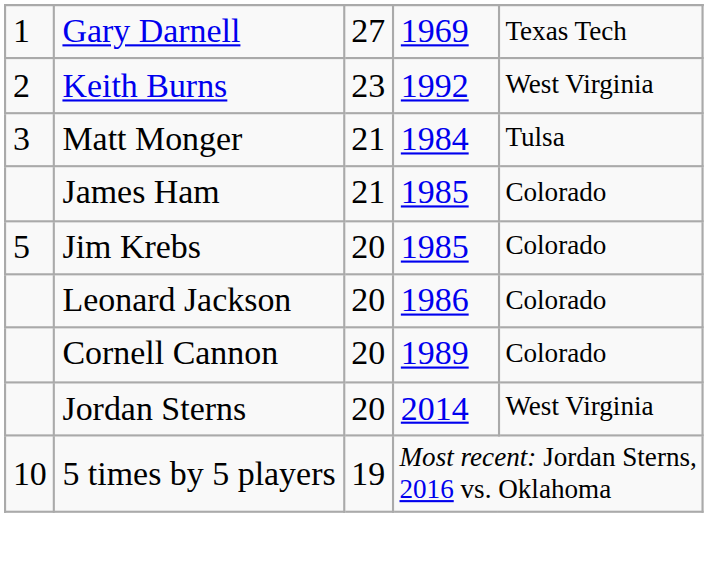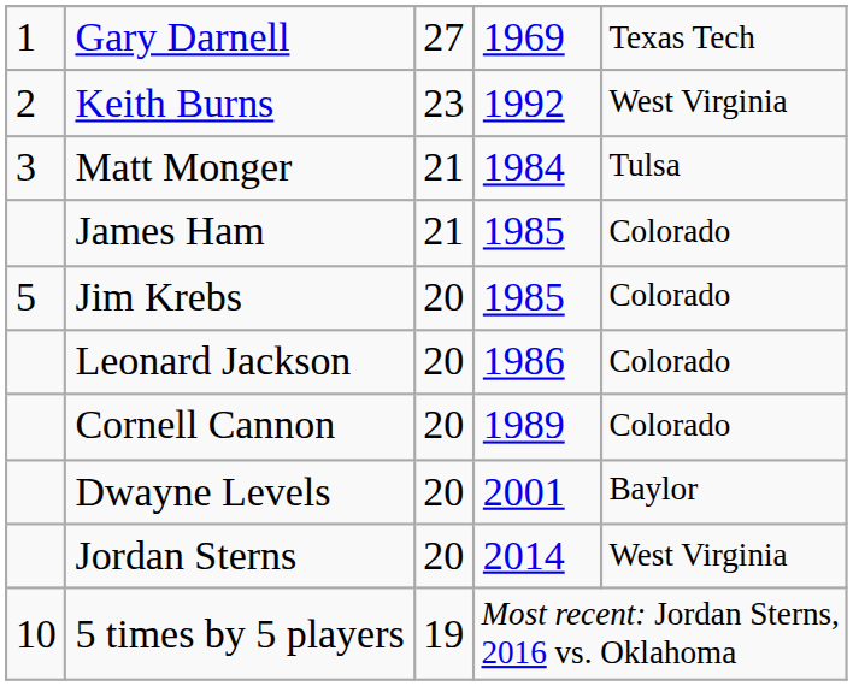+ row: Dwayne Levels | 20 | 2001 | Baylor
